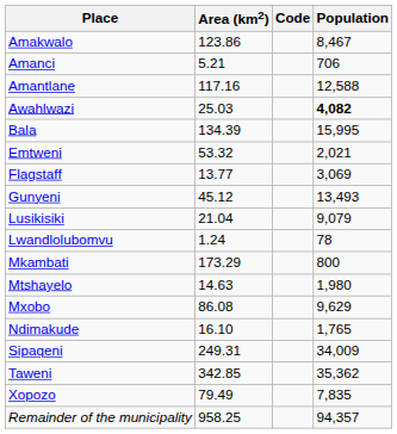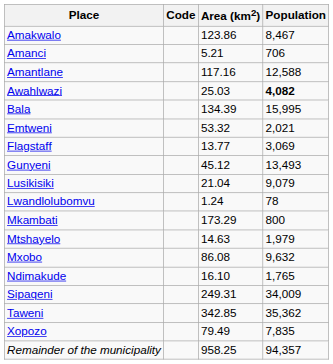columns swapped: Code <-> Area (km2)
Mtshayelo | Population: 1,980 -> 1,979
Mxobo | Population: 9,629 -> 9,632
